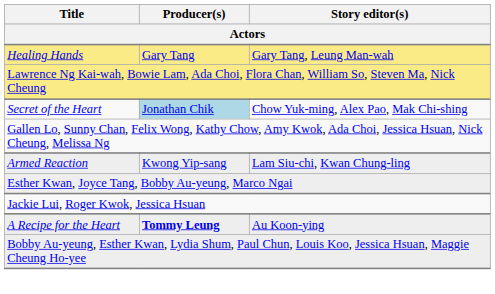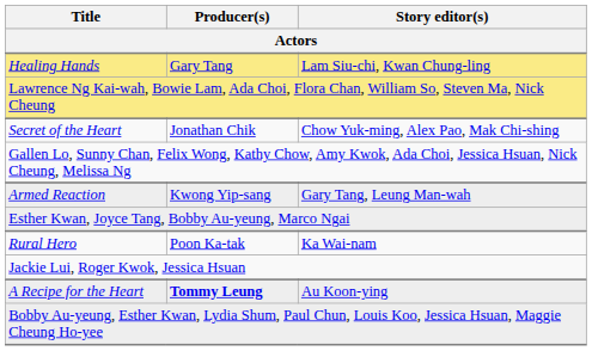Healing Hands | Story editor(s): Gary Tang, Leung Man-wah -> Lam Siu-chi, Kwan Chung-ling
Secret of the Heart | Producer(s): lightblue background -> no background
Armed Reaction | Story editor(s): Lam Siu-chi, Kwan Chung-ling -> Gary Tang, Leung Man-wah
+ row: Rural Hero | Poon Ka-tak | Ka Wai-nam
